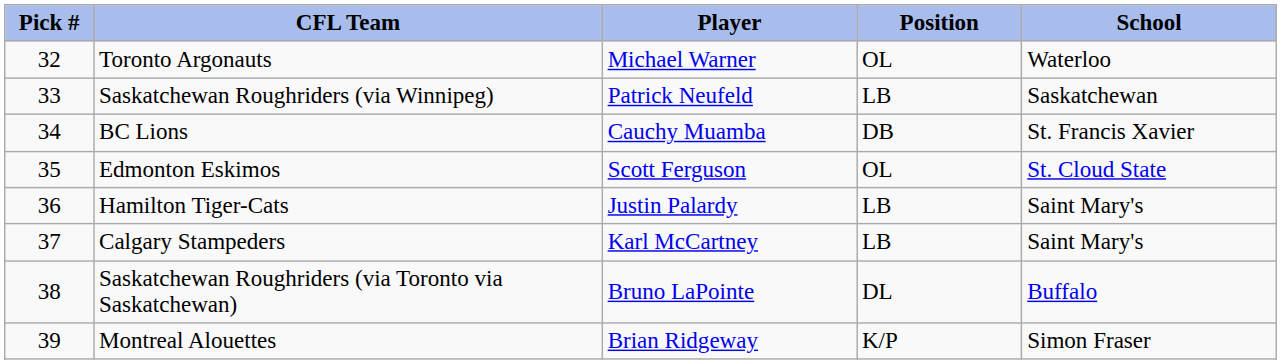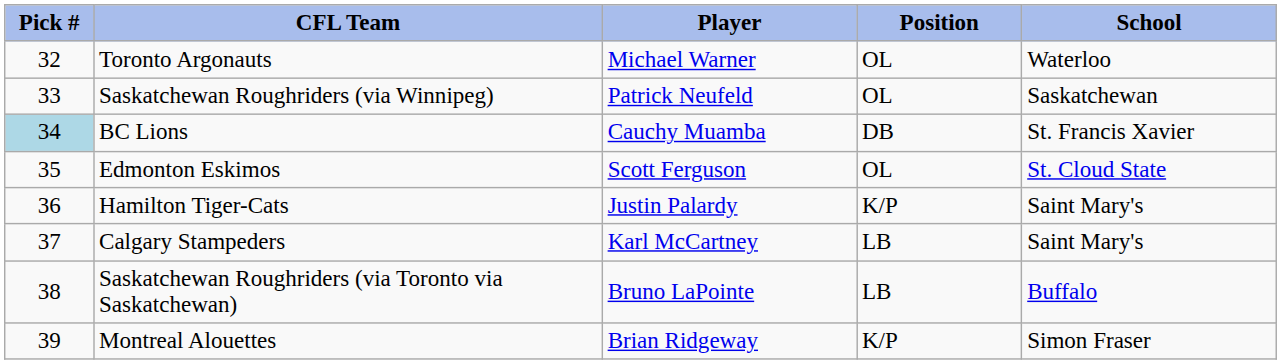Saskatchewan Roughriders (via Winnipeg) | Position: LB -> OL
BC Lions | Pick #: no background -> lightblue background
Hamilton Tiger-Cats | Position: LB -> K/P
Saskatchewan Roughriders (via Toronto via Saskatchewan) | Position: DL -> LB
